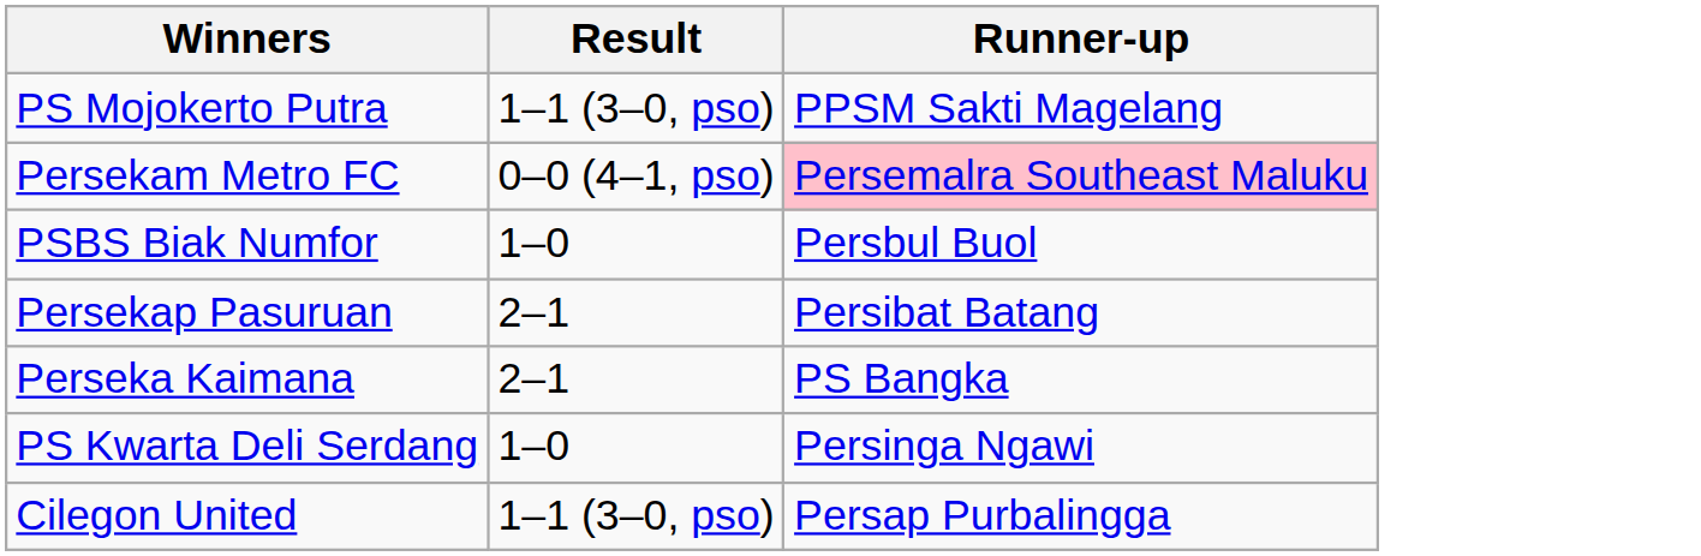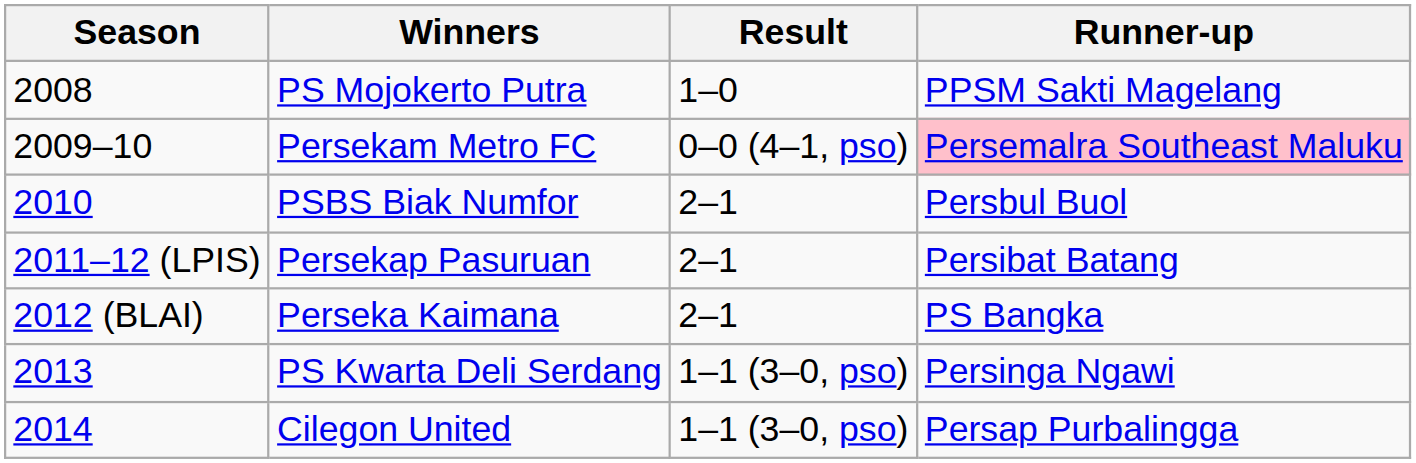+ column: Season | 2008 | 2009–10 | 2010 | 2011–12 (LPIS) | 2012 (BLAI) | 2013 | 2014
PS Mojokerto Putra | Result: 1–1 (3–0, pso) -> 1–0
PSBS Biak Numfor | Result: 1–0 -> 2–1
PS Kwarta Deli Serdang | Result: 1–0 -> 1–1 (3–0, pso)
